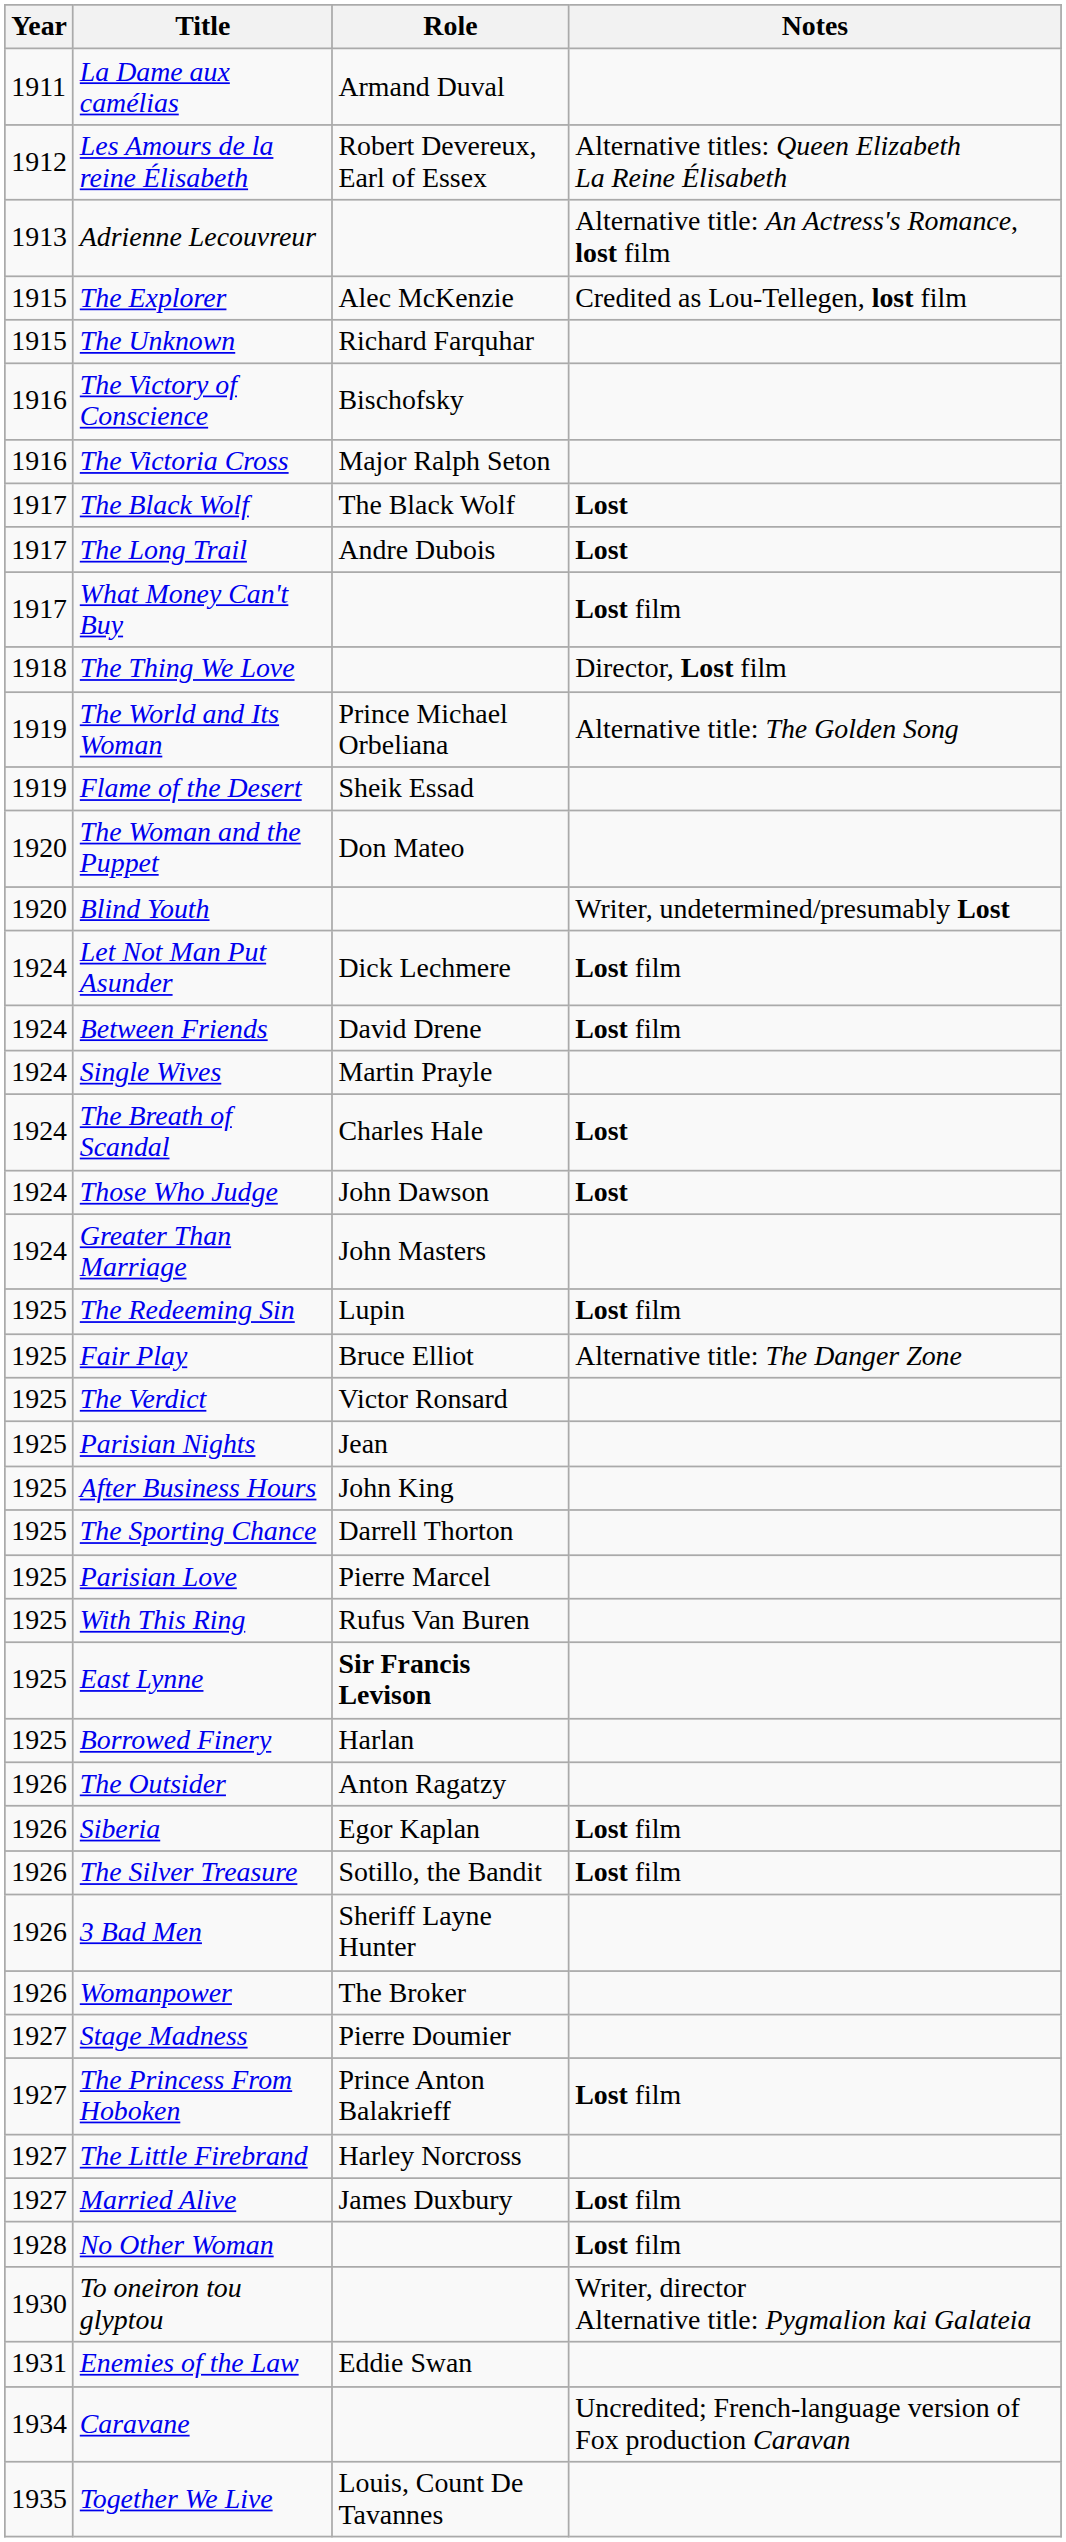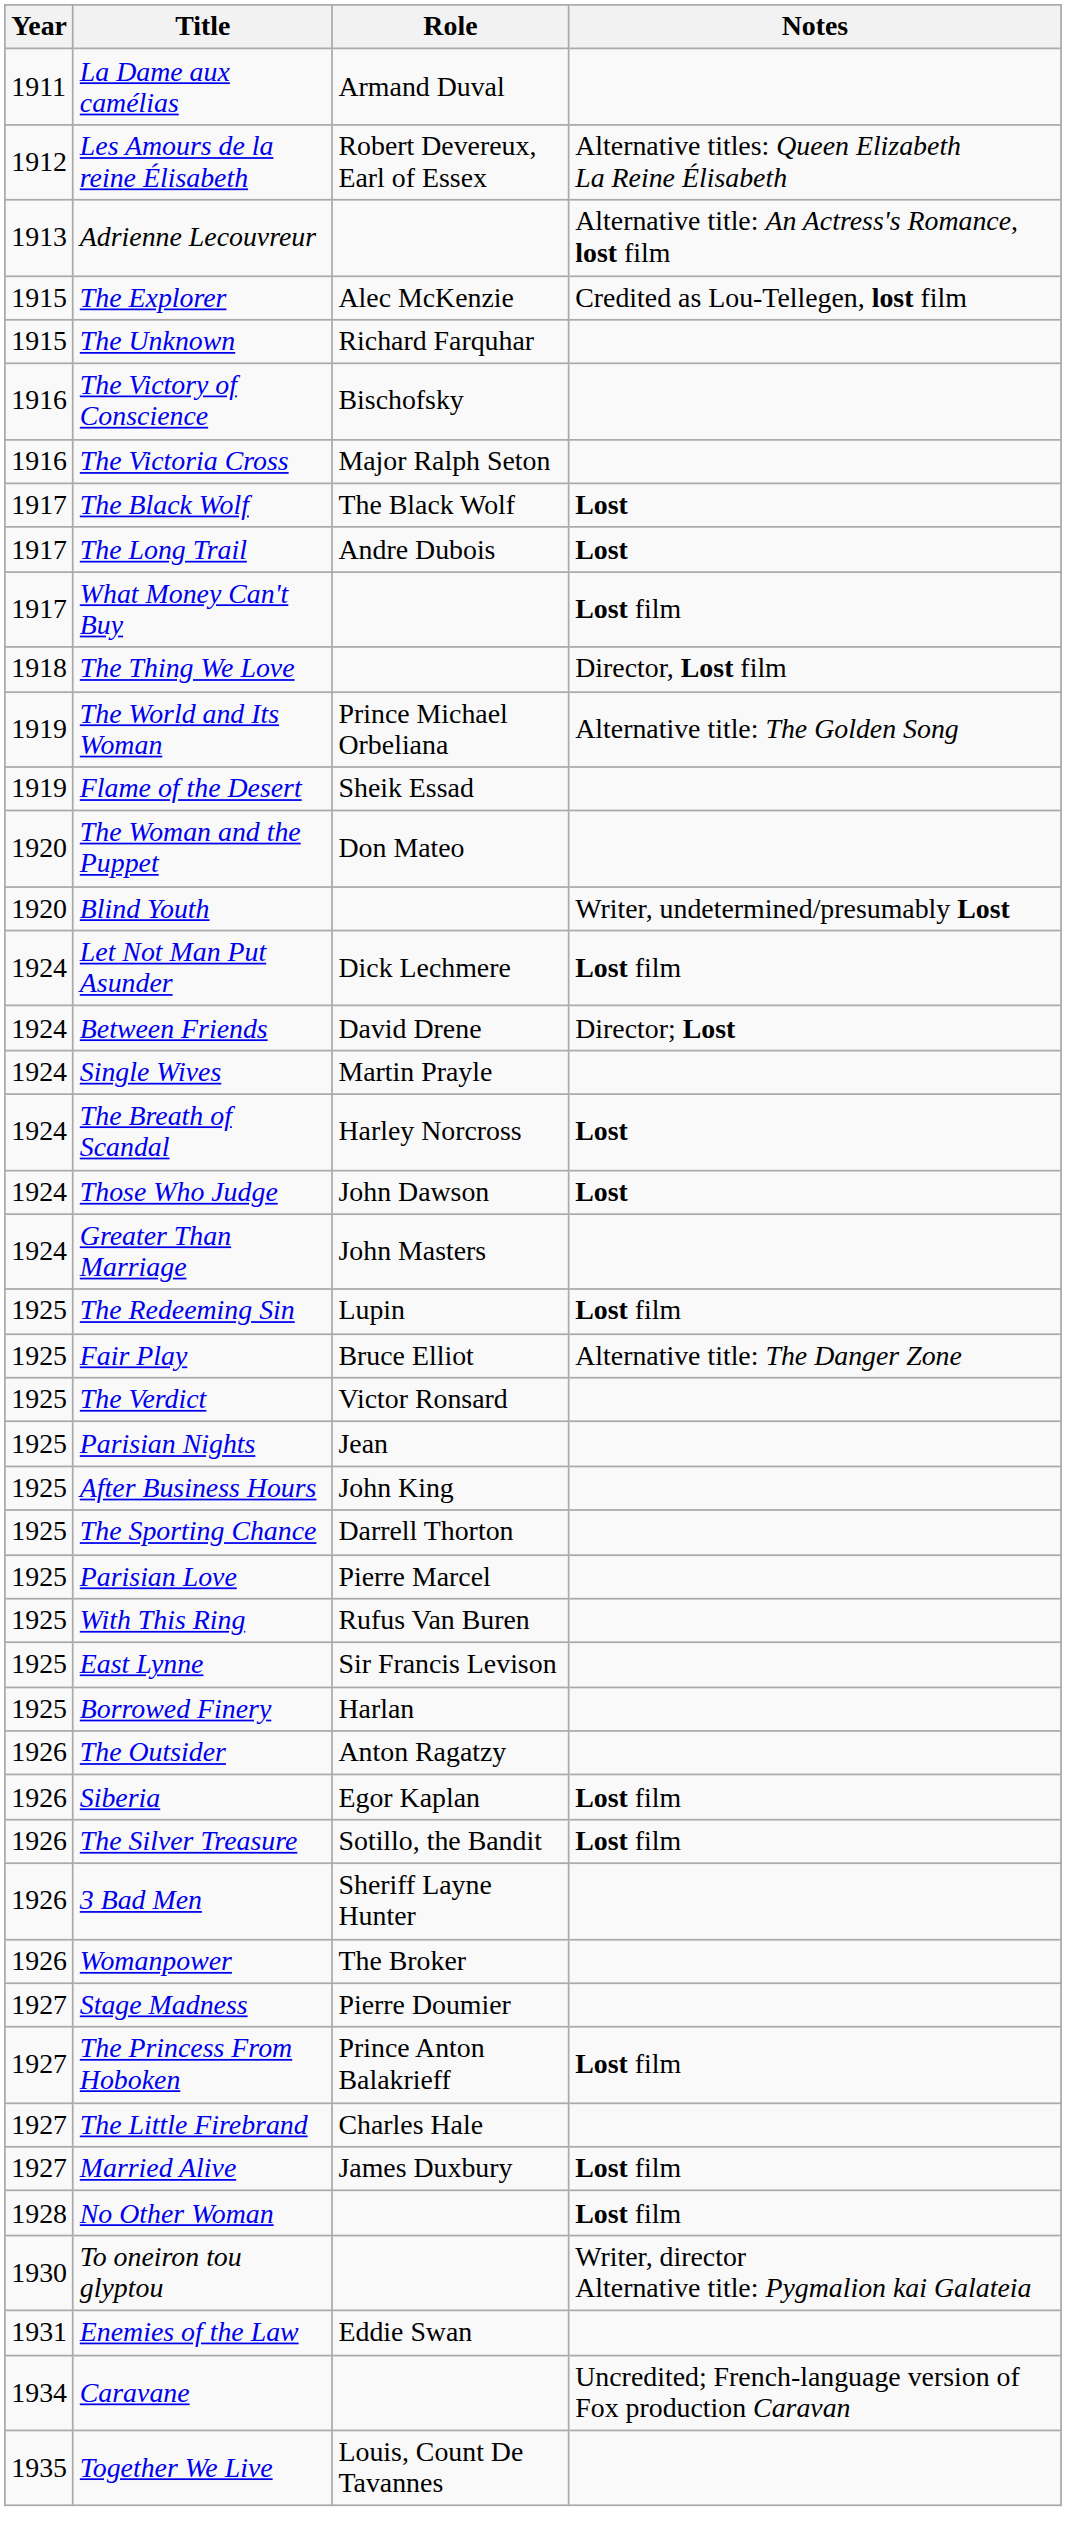Between Friends | Notes: Lost film -> Director; Lost
The Breath of Scandal | Role: Charles Hale -> Harley Norcross
East Lynne | Role: bold -> normal
The Little Firebrand | Role: Harley Norcross -> Charles Hale
